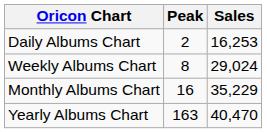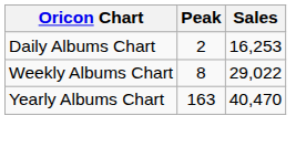Weekly Albums Chart | Sales: 29,024 -> 29,022
- row: Monthly Albums Chart | 16 | 35,229
